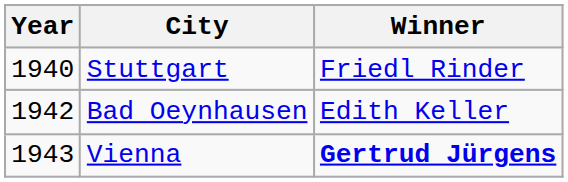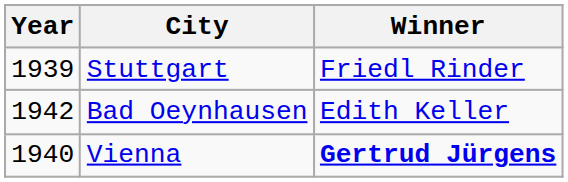Stuttgart | Year: 1940 -> 1939
Vienna | Year: 1943 -> 1940
